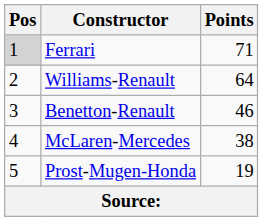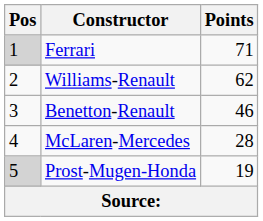Williams-Renault | Points: 64 -> 62
McLaren-Mercedes | Points: 38 -> 28
Prost-Mugen-Honda | Pos: no background -> lightgrey background
